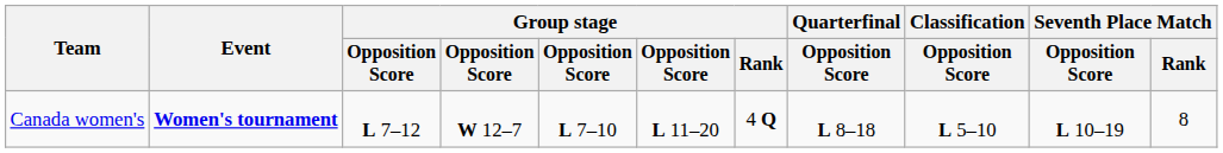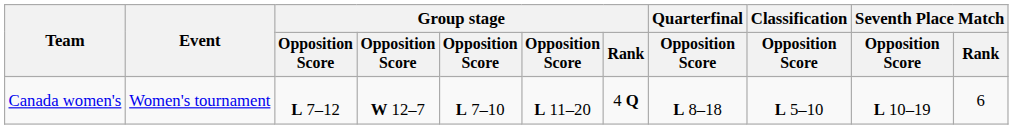Canada women's | Event: bold -> normal
Canada women's | Seventh Place Match / Rank: 8 -> 6
